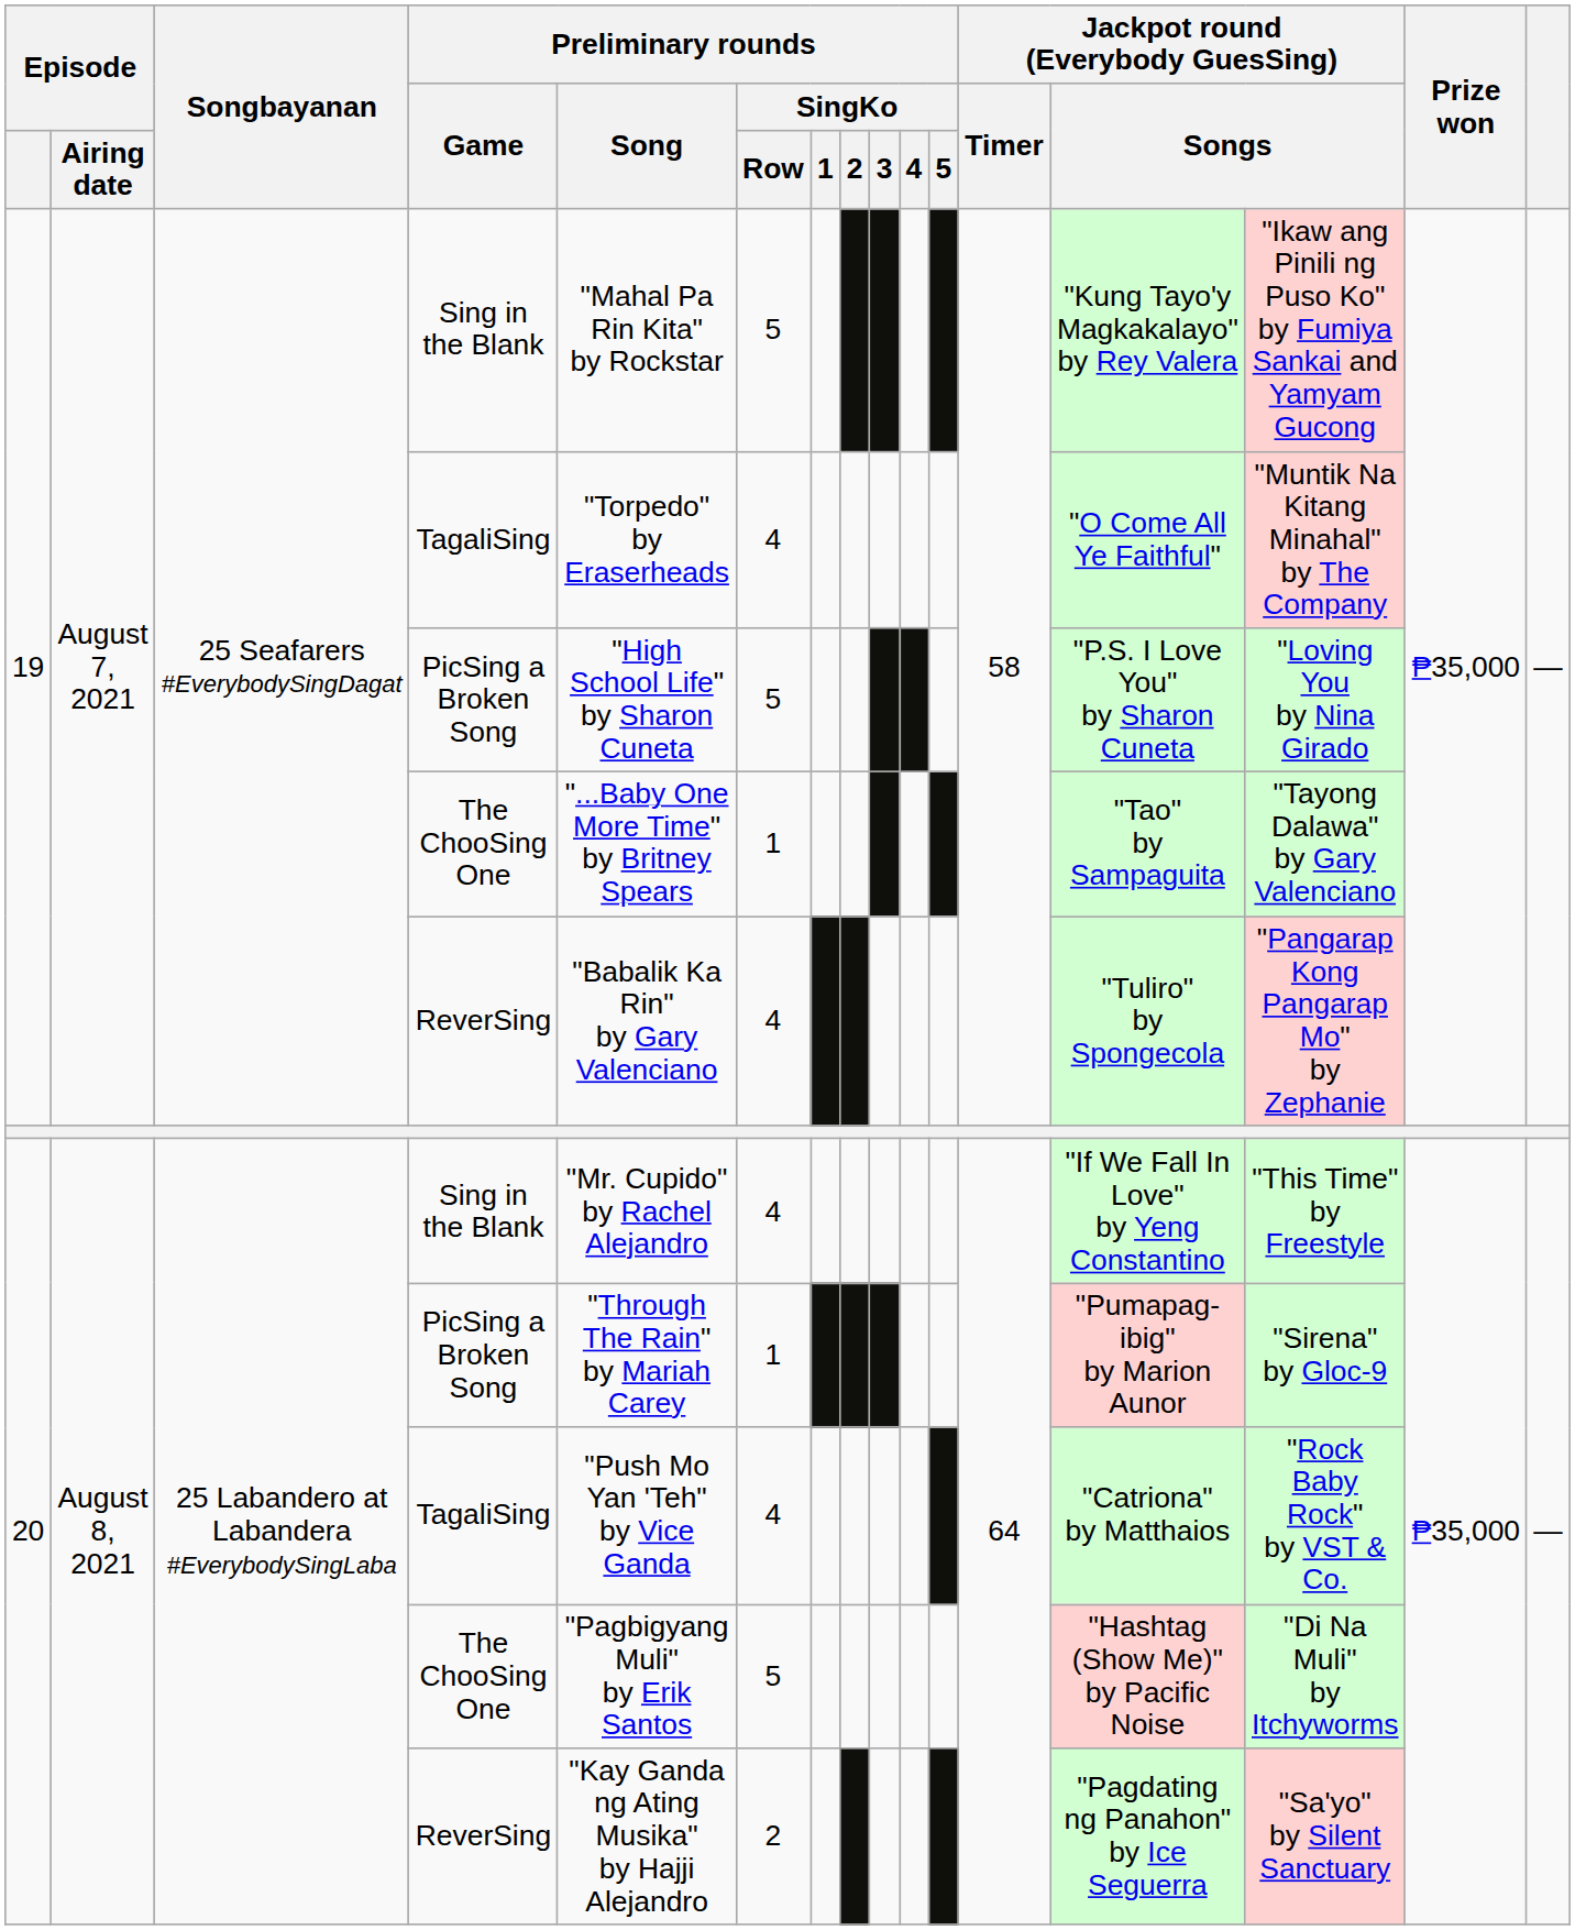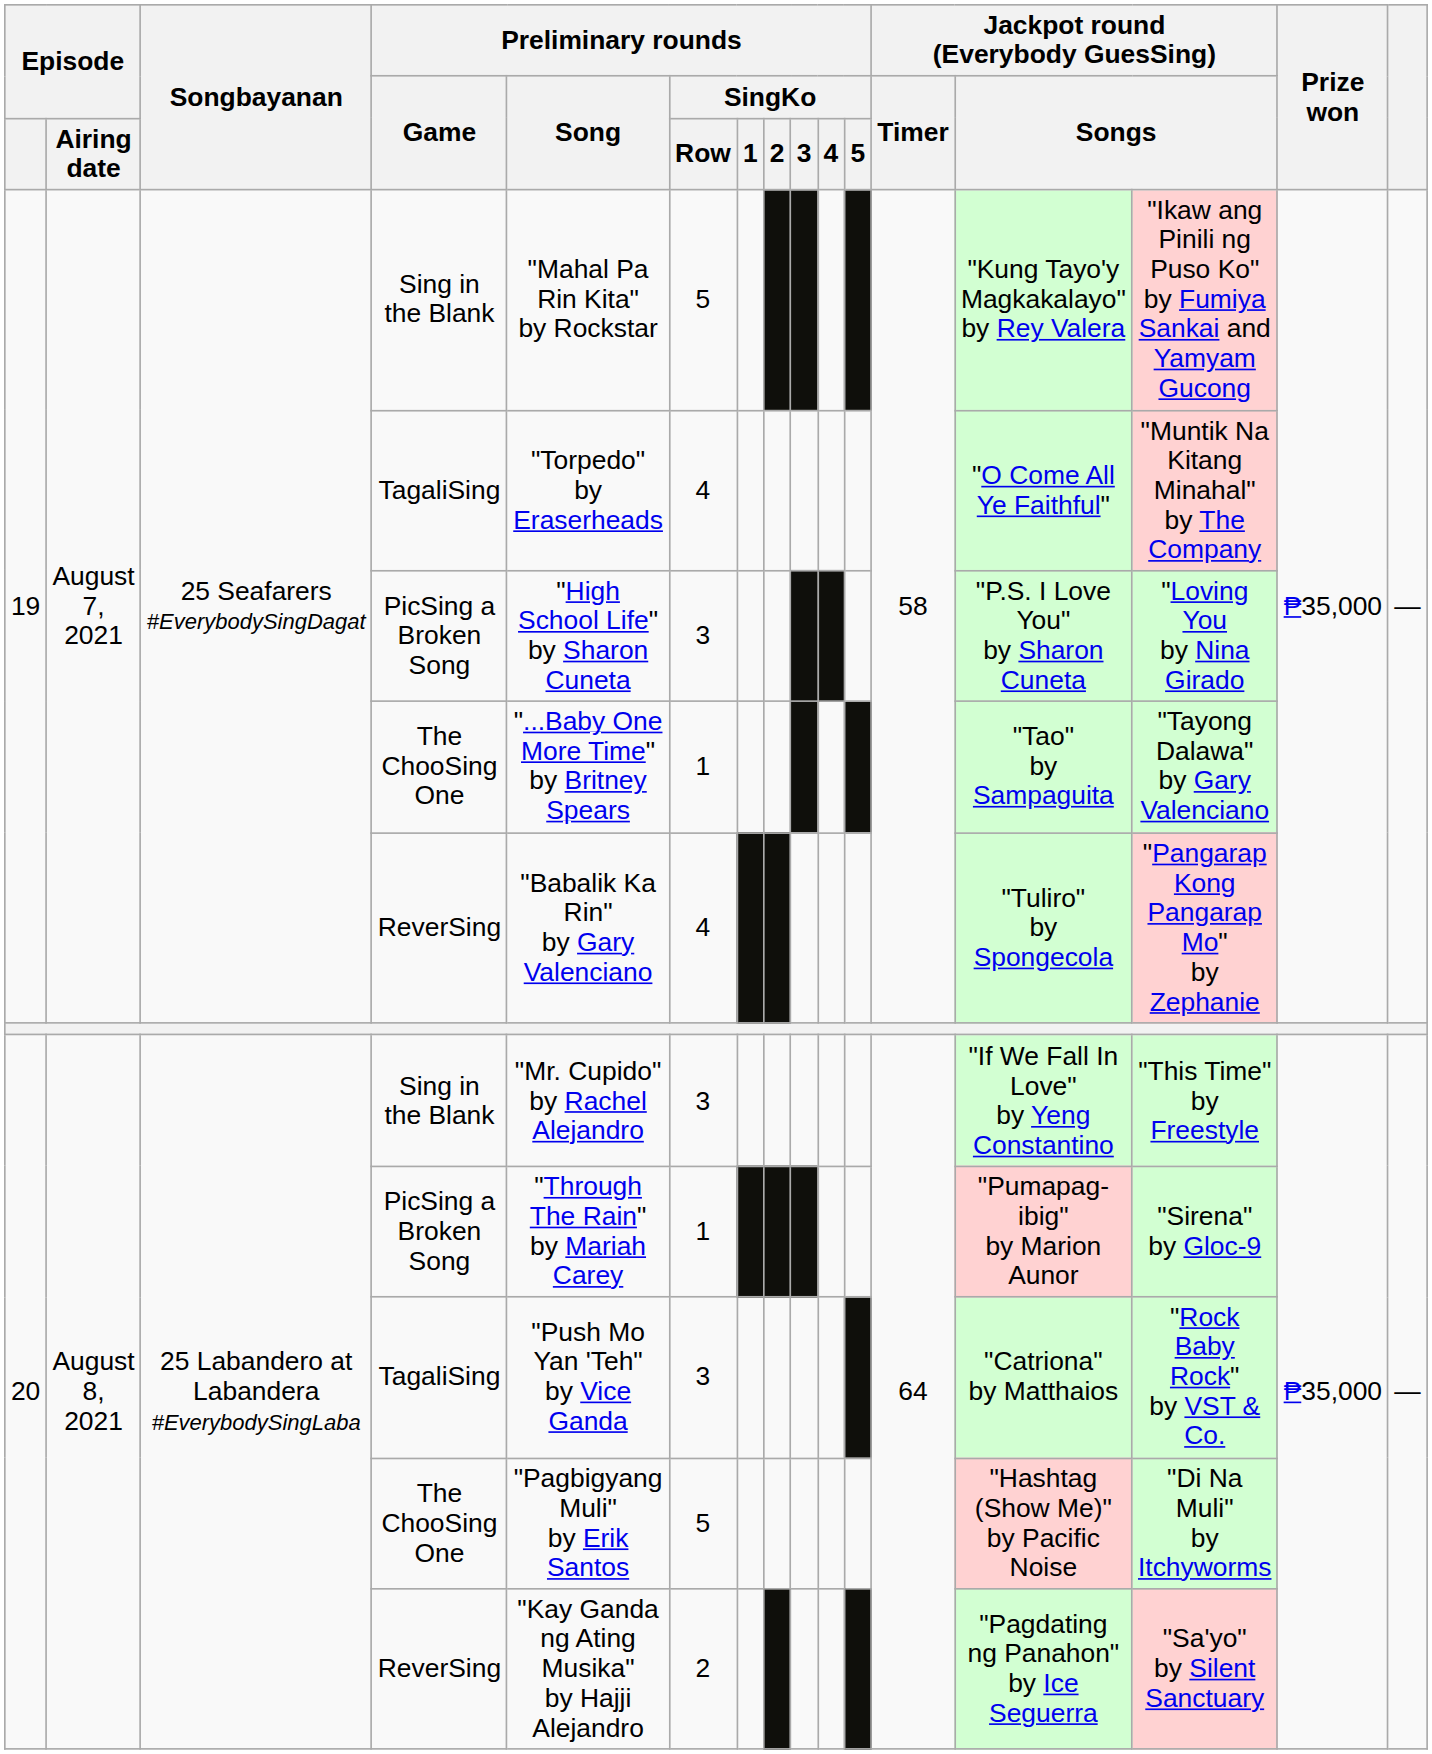19 / PicSing a Broken Song | Preliminary rounds / SingKo / Row: 5 -> 3
20 / Sing in the Blank | Preliminary rounds / SingKo / Row: 4 -> 3
20 / TagaliSing | Preliminary rounds / SingKo / Row: 4 -> 3
